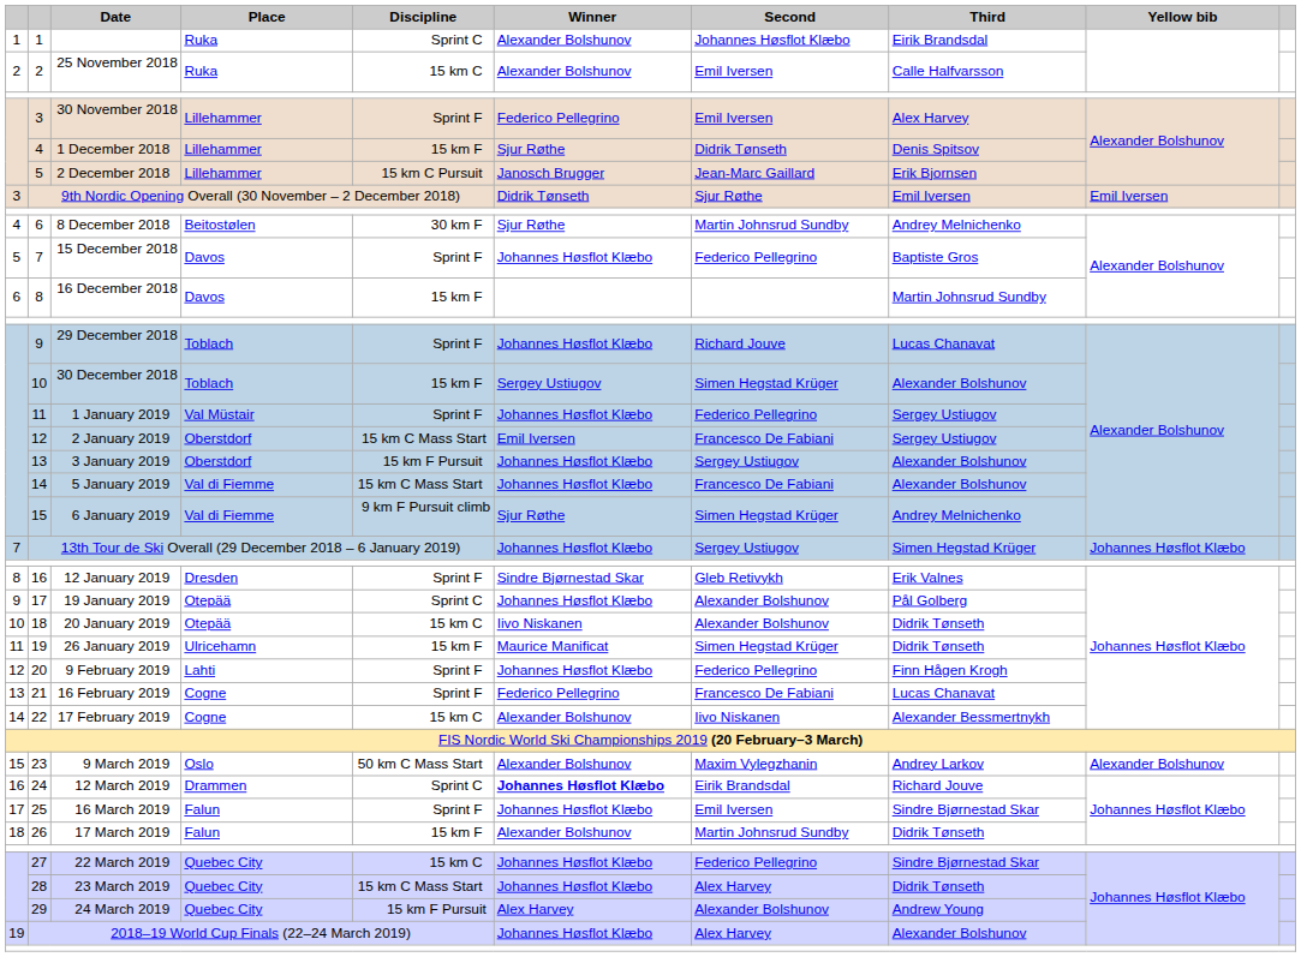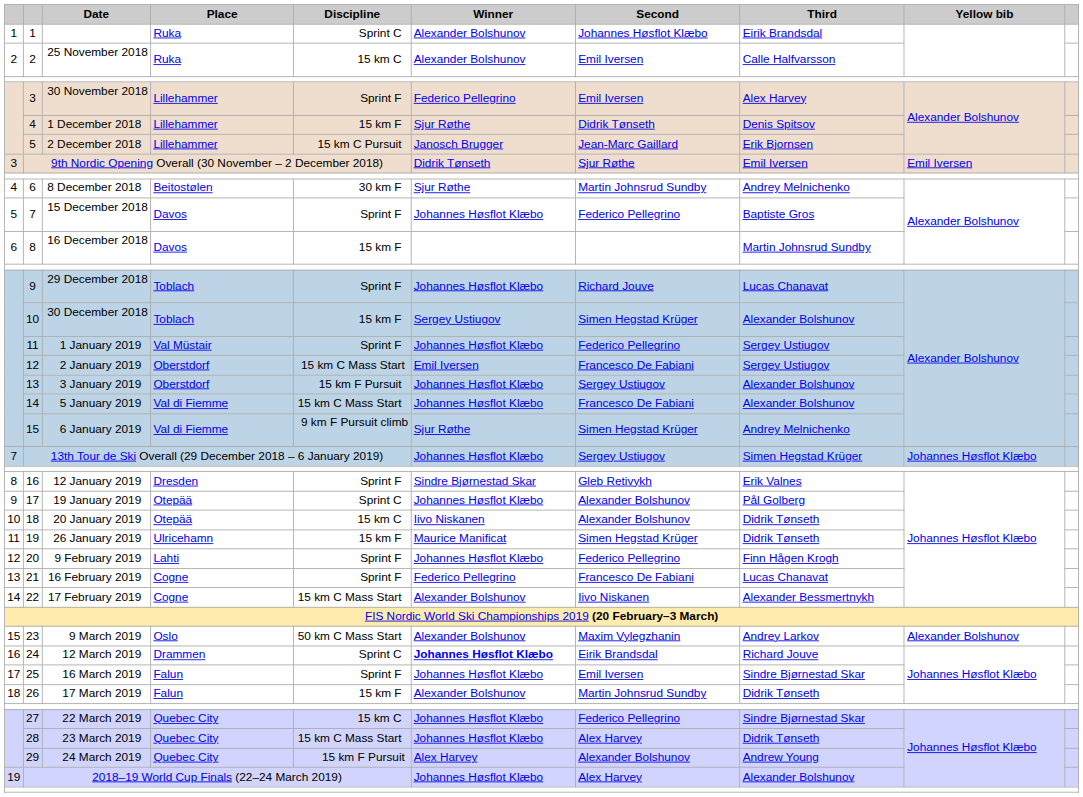22 | Discipline: 15 km C -> 15 km C Mass Start
